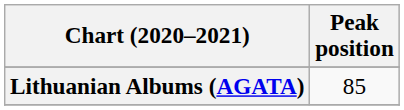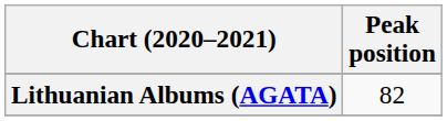Lithuanian Albums (AGATA) | Peak position: 85 -> 82
